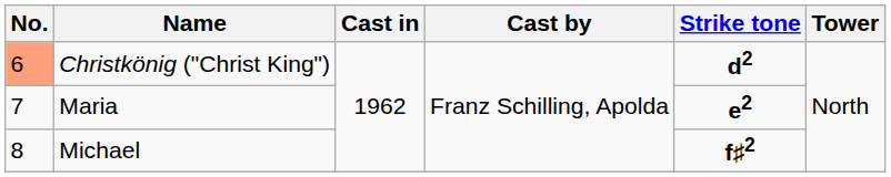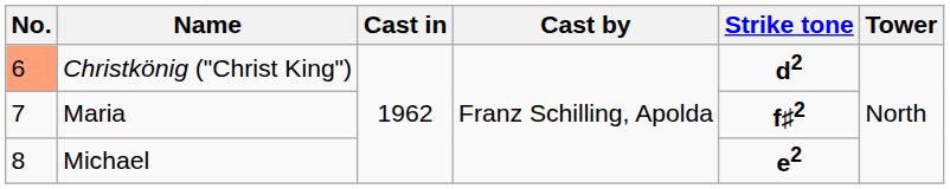Maria | Strike tone: e2 -> f♯2
Michael | Strike tone: f♯2 -> e2
